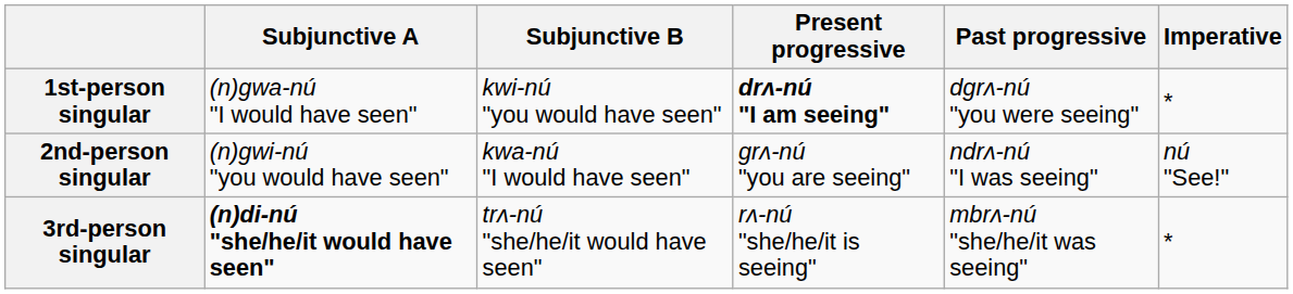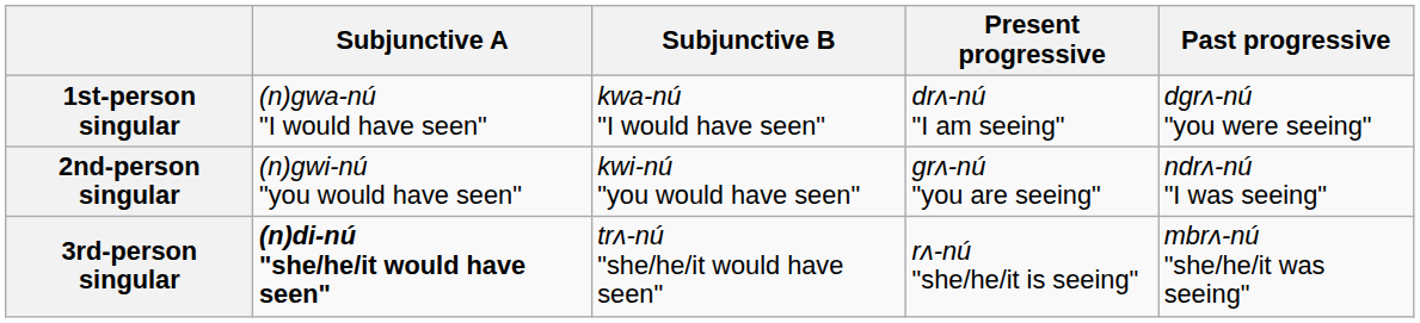- column: Imperative | * | nú "See!" | *
1st-person singular | Subjunctive B: kwi-nú "you would have seen" -> kwa-nú "I would have seen"
1st-person singular | Present progressive: bold -> normal
2nd-person singular | Subjunctive B: kwa-nú "I would have seen" -> kwi-nú "you would have seen"
